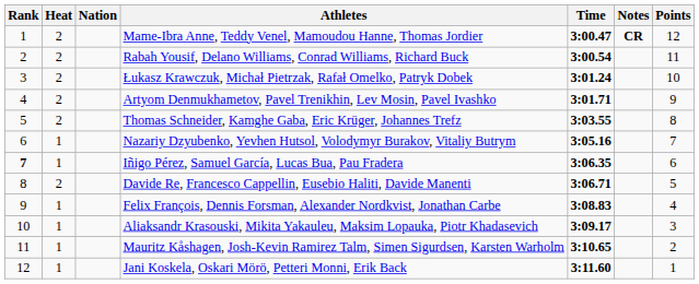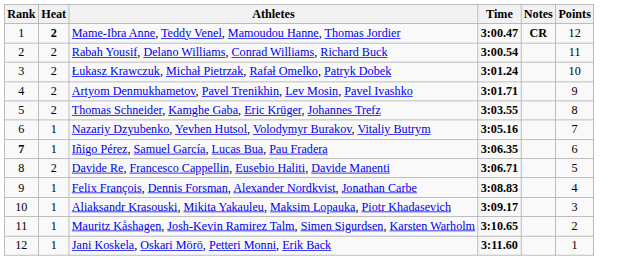- column: Nation
Mame-Ibra Anne, Teddy Venel, Mamoudou Hanne, Thomas Jordier | Heat: normal -> bold
